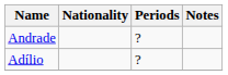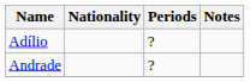rows swapped: Adílio <-> Andrade
